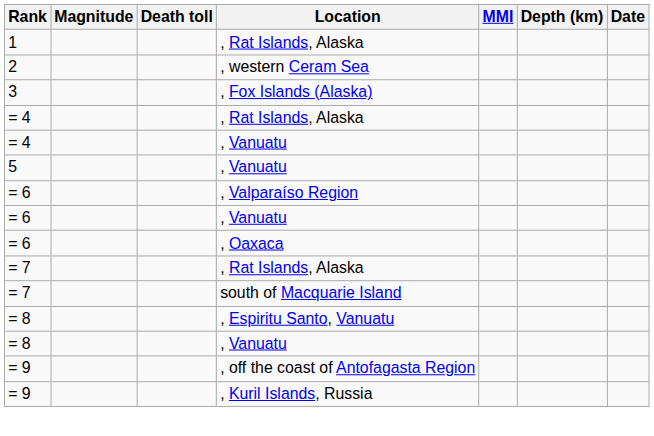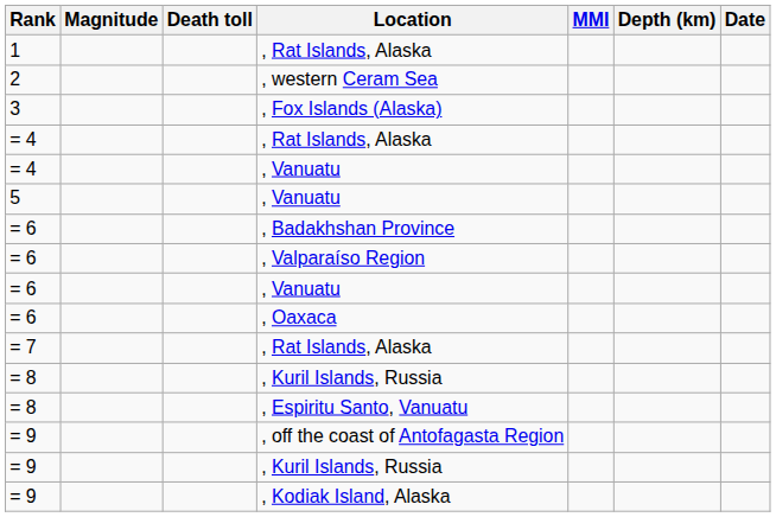+ row: = 6 | , Badakhshan Province
- row: = 7 | south of Macquarie Island
+ row: = 8 | , Kuril Islands, Russia
- row: = 8 | , Vanuatu
+ row: = 9 | , Kodiak Island, Alaska
